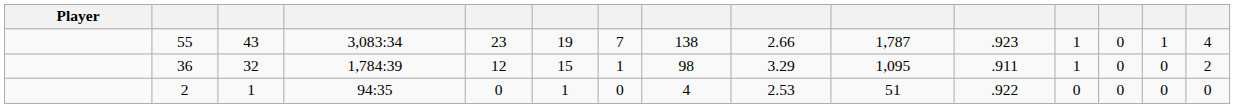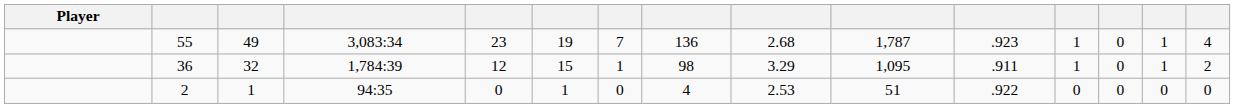55 | column 3: 43 -> 49
55 | column 8: 138 -> 136
55 | column 9: 2.66 -> 2.68
36 | column 14: 0 -> 1
